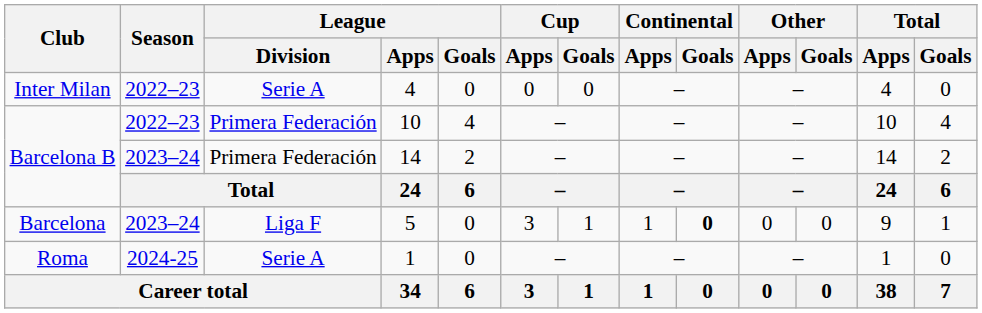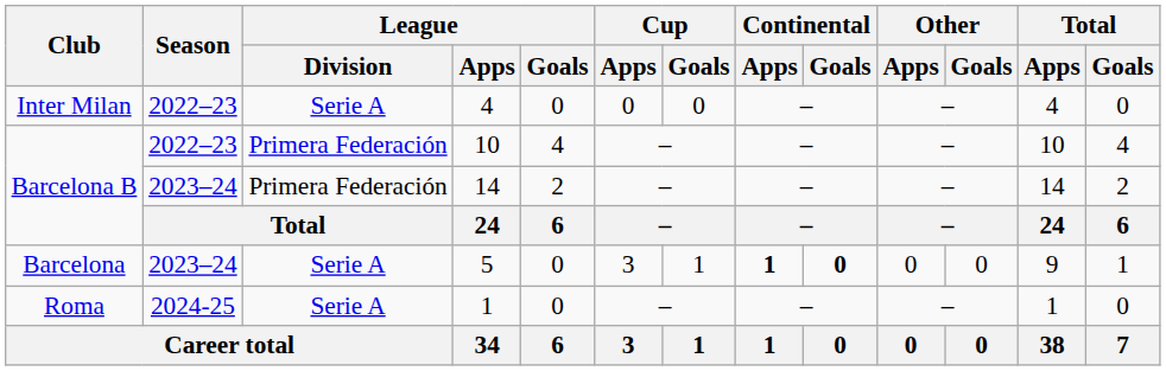5 | League / Division: Liga F -> Serie A
5 | Continental / Apps: normal -> bold
